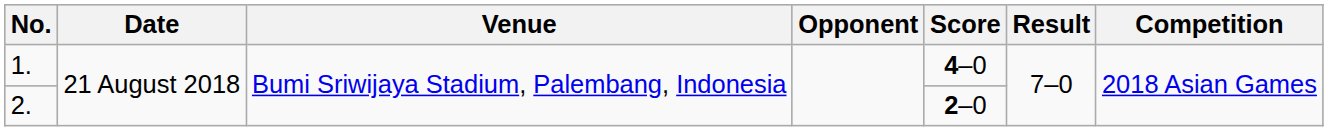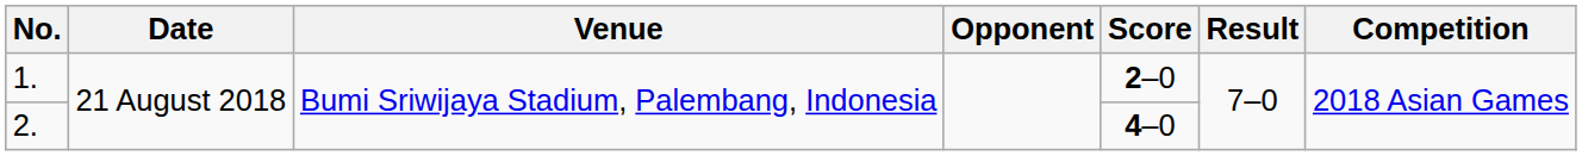1. | Score: 4–0 -> 2–0
2. | Score: 2–0 -> 4–0
